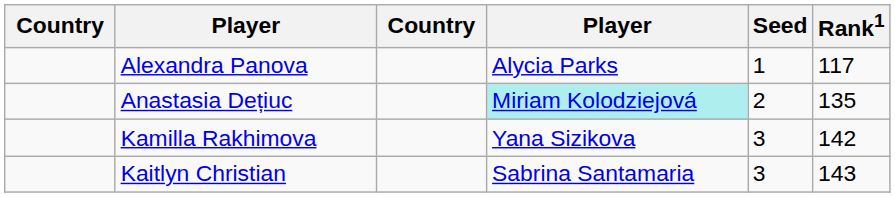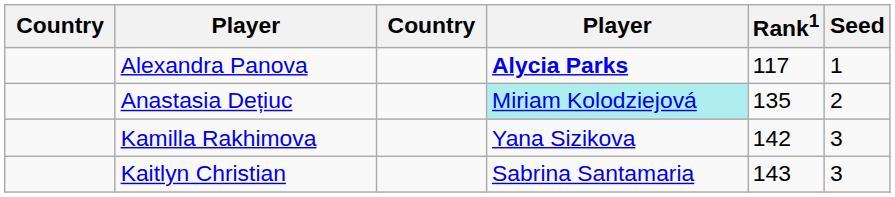columns swapped: Rank1 <-> Seed
Alexandra Panova | column 4: normal -> bold
